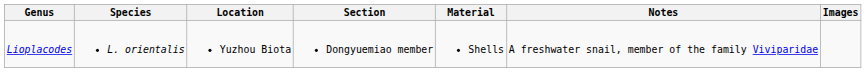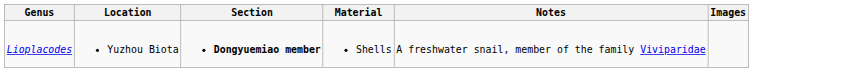- column: Species | L. orientalis
Lioplacodes | Section: normal -> bold
